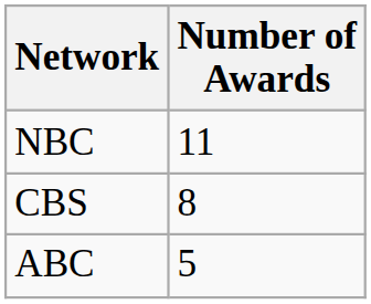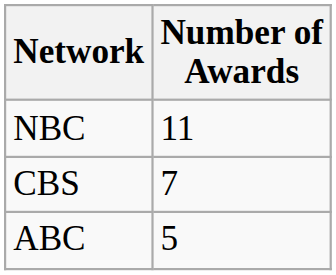CBS | Number of Awards: 8 -> 7
